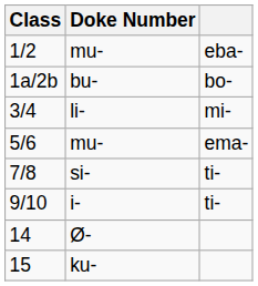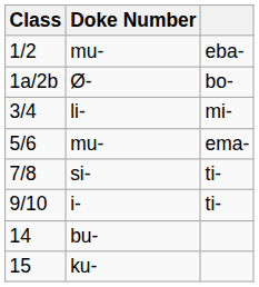1a/2b | Doke Number: bu- -> Ø-
14 | Doke Number: Ø- -> bu-
